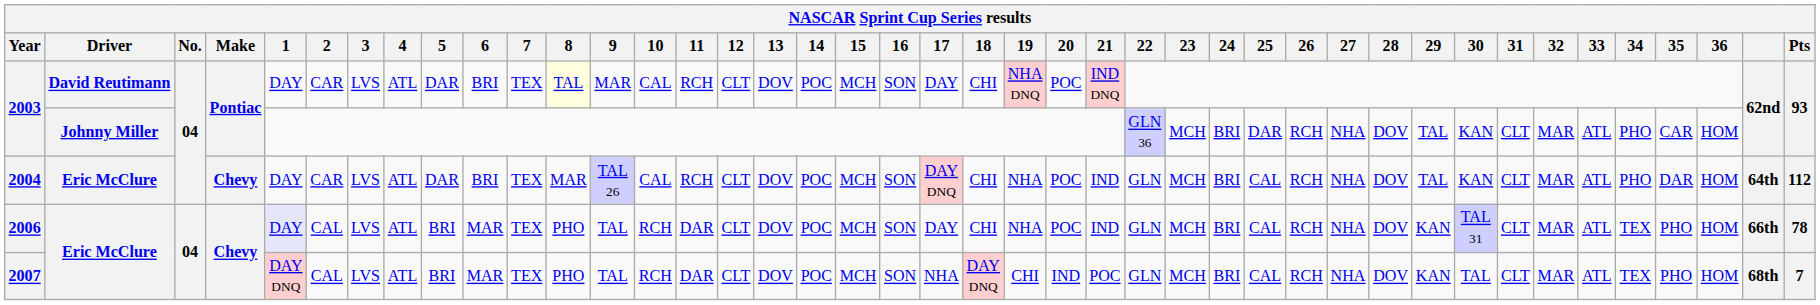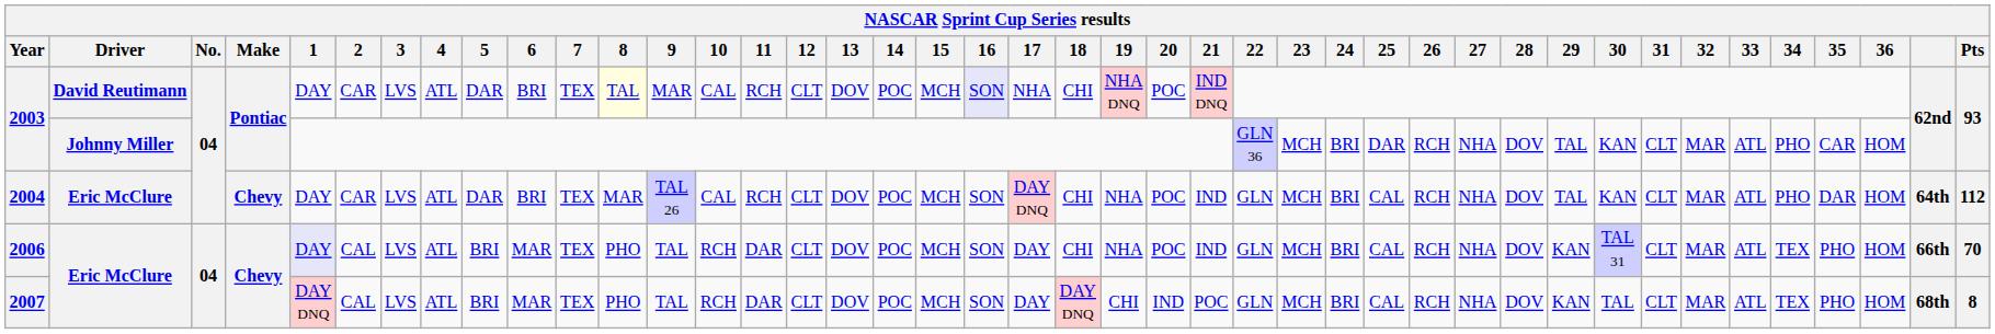2003 / David Reutimann | 16: no background -> lavender background
2003 / David Reutimann | 17: DAY -> NHA
2006 | Pts: 78 -> 70
2007 | 17: NHA -> DAY
2007 | Pts: 7 -> 8
